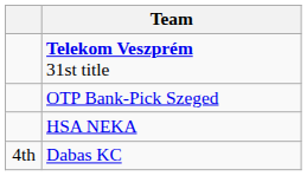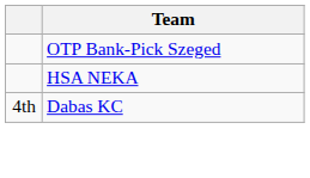- row: Telekom Veszprém 31st title
